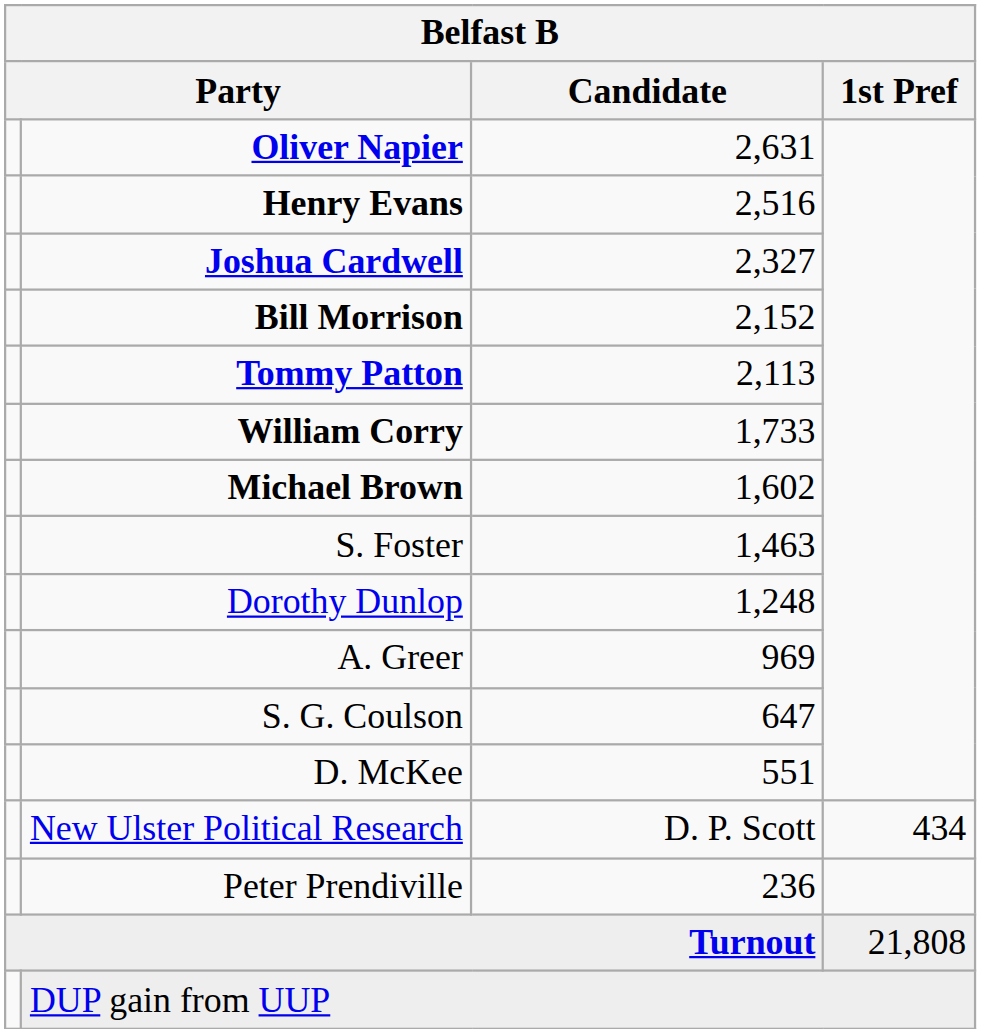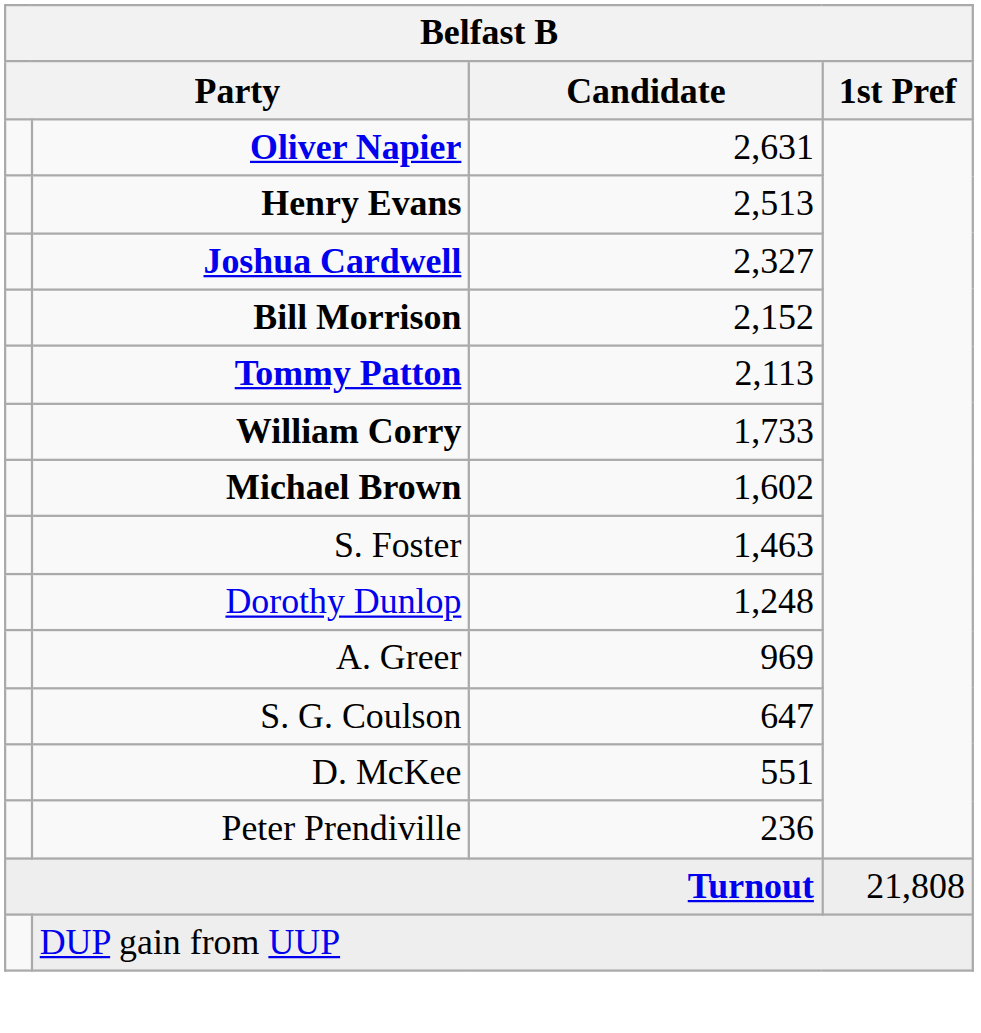Henry Evans | Candidate: 2,516 -> 2,513
- row: New Ulster Political Research | D. P. Scott | 434
